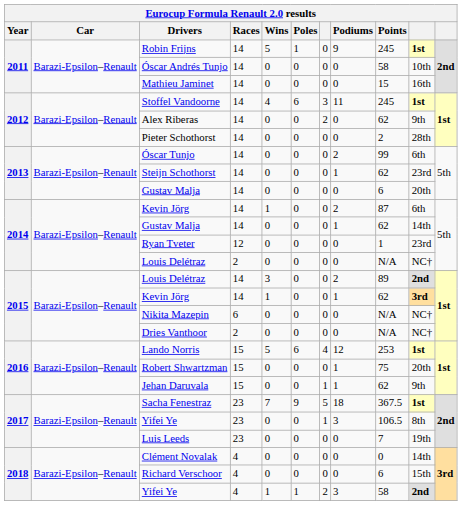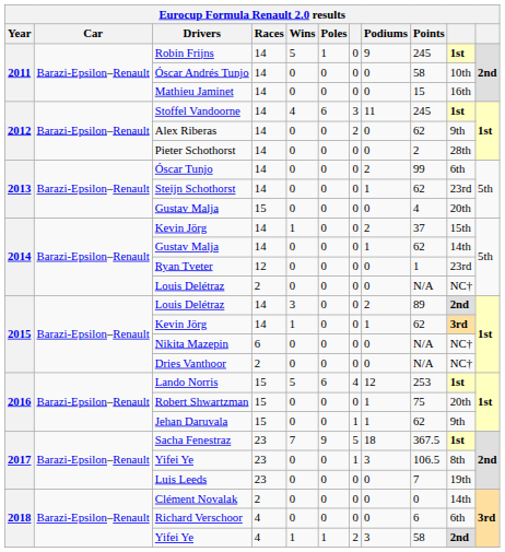2013 / Gustav Malja | Races: 14 -> 15
2013 / Gustav Malja | Points: 6 -> 4
2014 / Kevin Jörg | Points: 87 -> 37
2014 / Kevin Jörg | column 10: 6th -> 15th
Clément Novalak | Races: 4 -> 2
Richard Verschoor | column 10: 15th -> 6th
